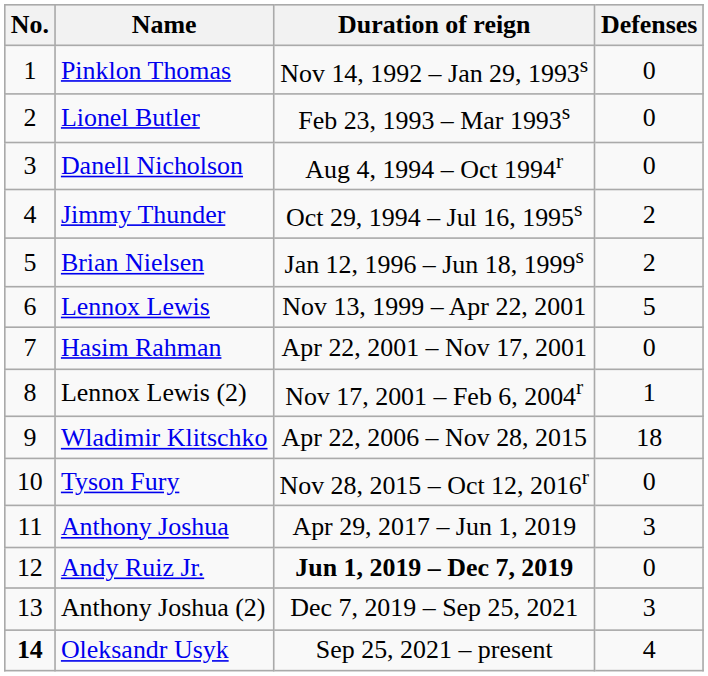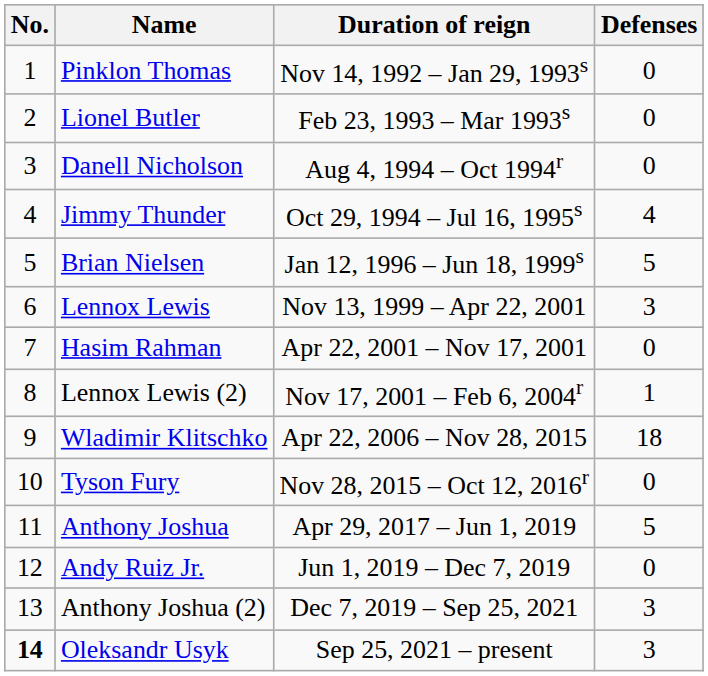Jimmy Thunder | Defenses: 2 -> 4
Brian Nielsen | Defenses: 2 -> 5
Lennox Lewis | Defenses: 5 -> 3
Anthony Joshua | Defenses: 3 -> 5
Andy Ruiz Jr. | Duration of reign: bold -> normal
Oleksandr Usyk | Defenses: 4 -> 3
